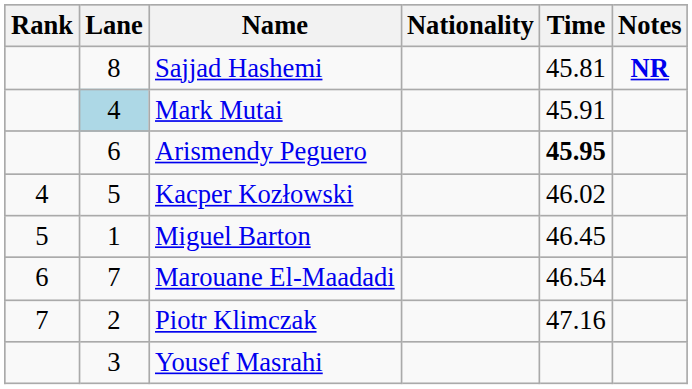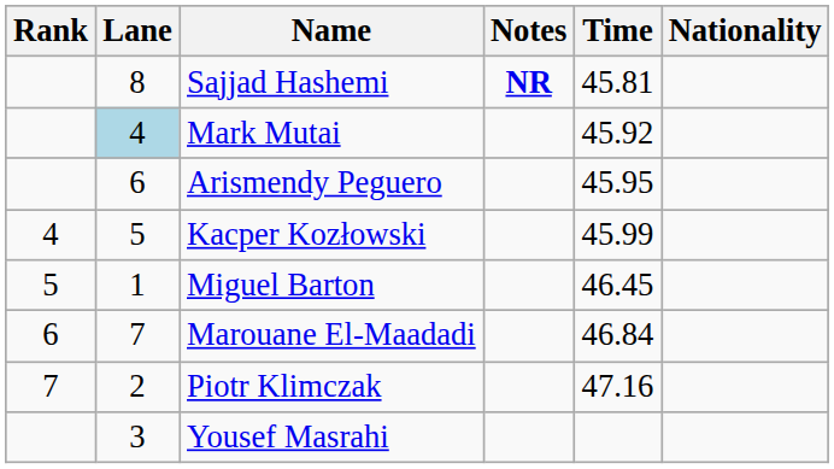columns swapped: Nationality <-> Notes
Mark Mutai | Time: 45.91 -> 45.92
Arismendy Peguero | Time: bold -> normal
Kacper Kozłowski | Time: 46.02 -> 45.99
Marouane El-Maadadi | Time: 46.54 -> 46.84
